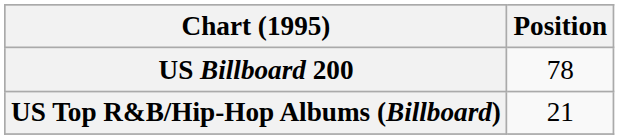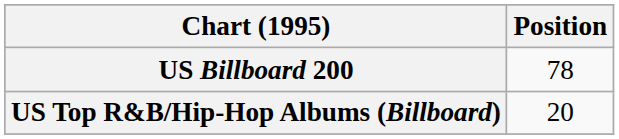US Top R&B/Hip-Hop Albums (Billboard) | Position: 21 -> 20
